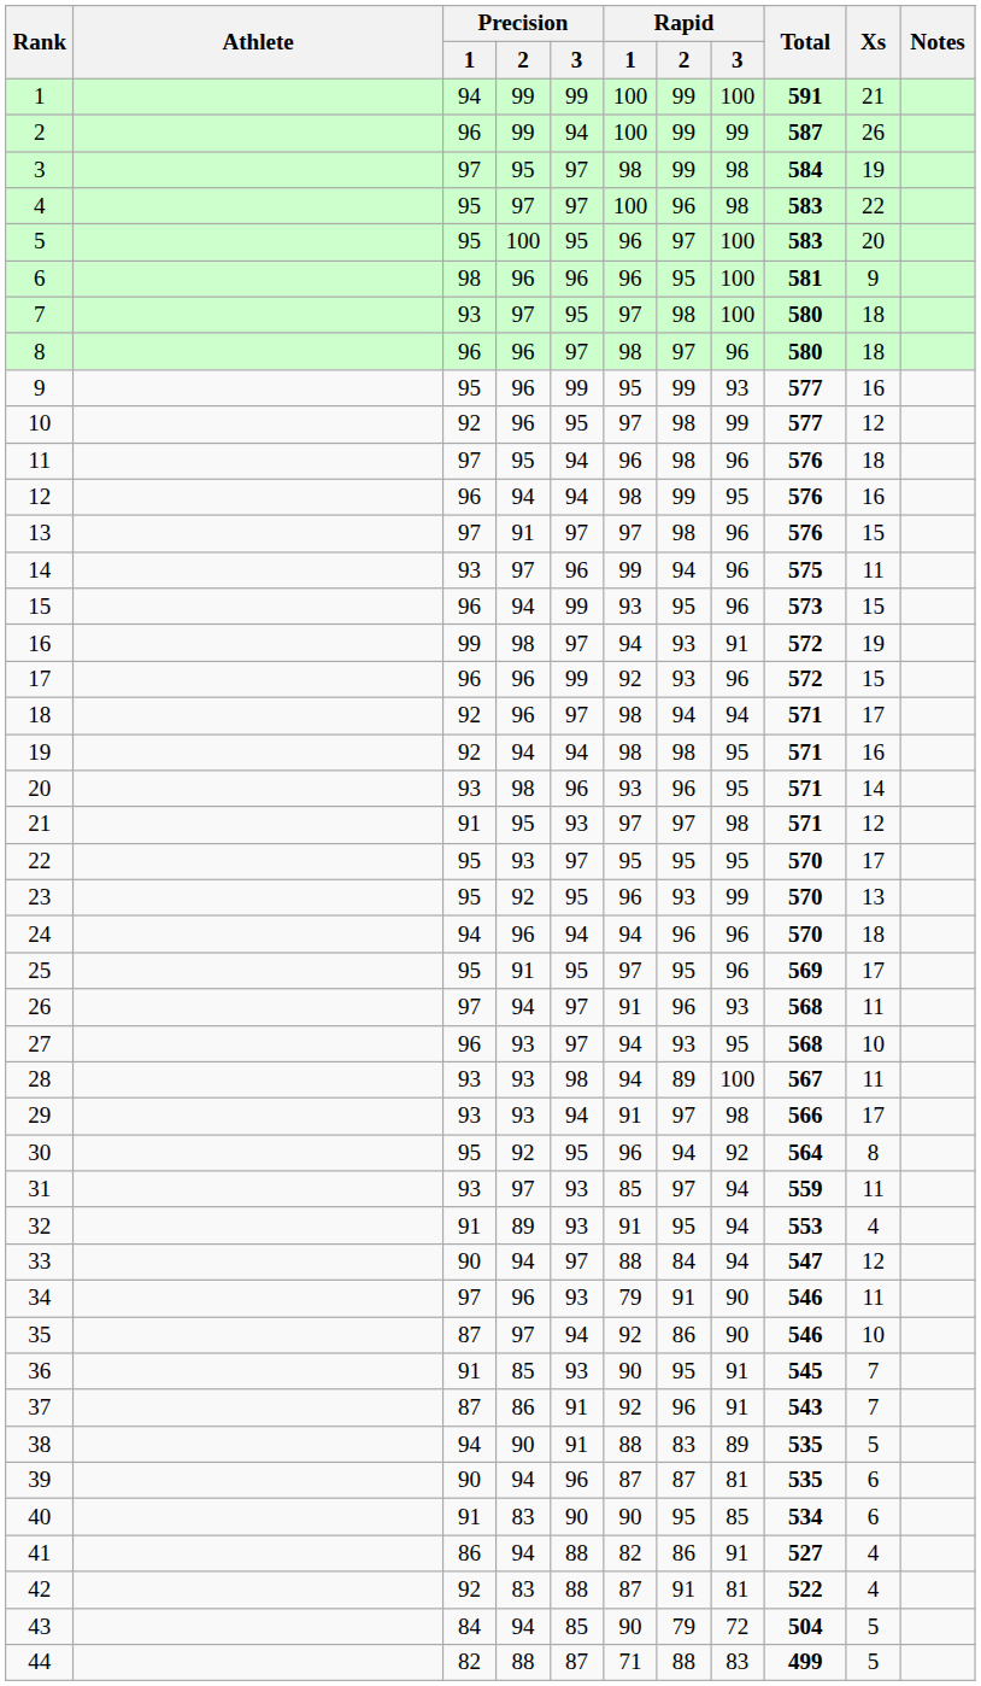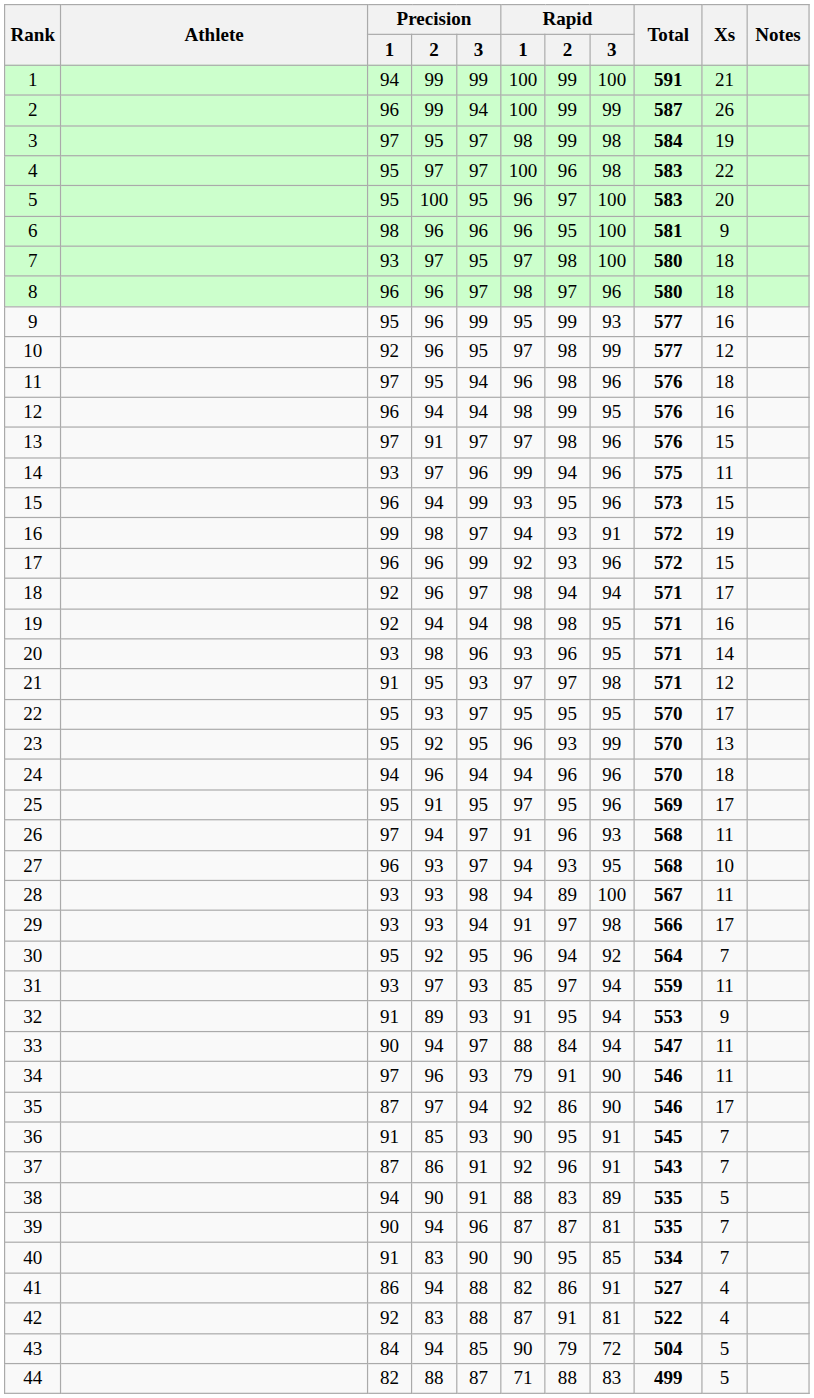30 | Xs: 8 -> 7
32 | Xs: 4 -> 9
33 | Xs: 12 -> 11
35 | Xs: 10 -> 17
39 | Xs: 6 -> 7
40 | Xs: 6 -> 7
